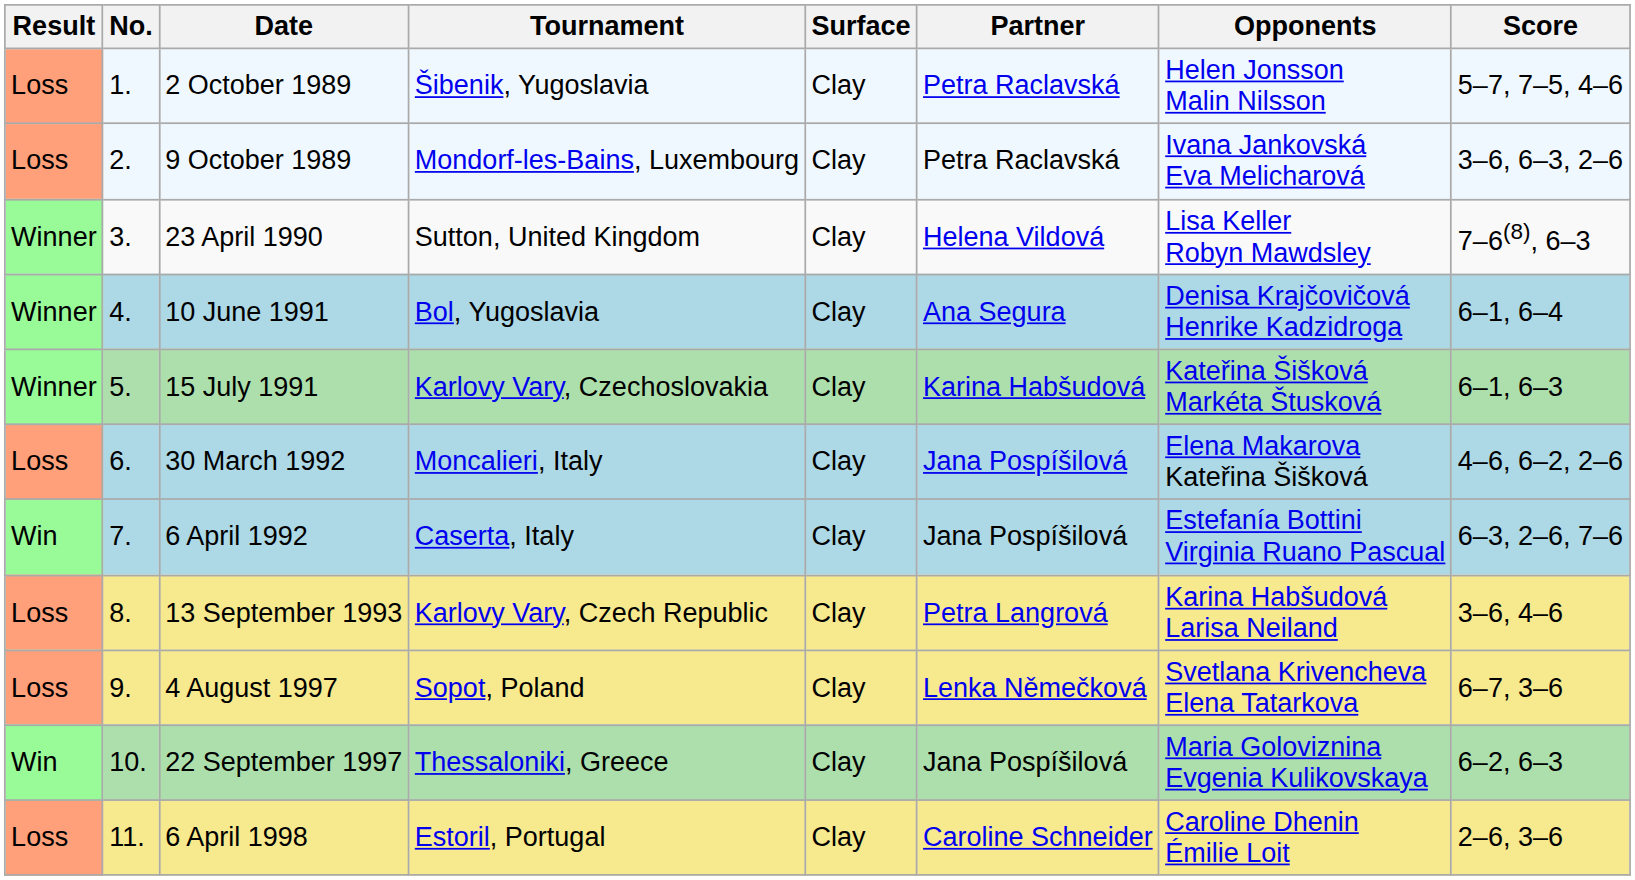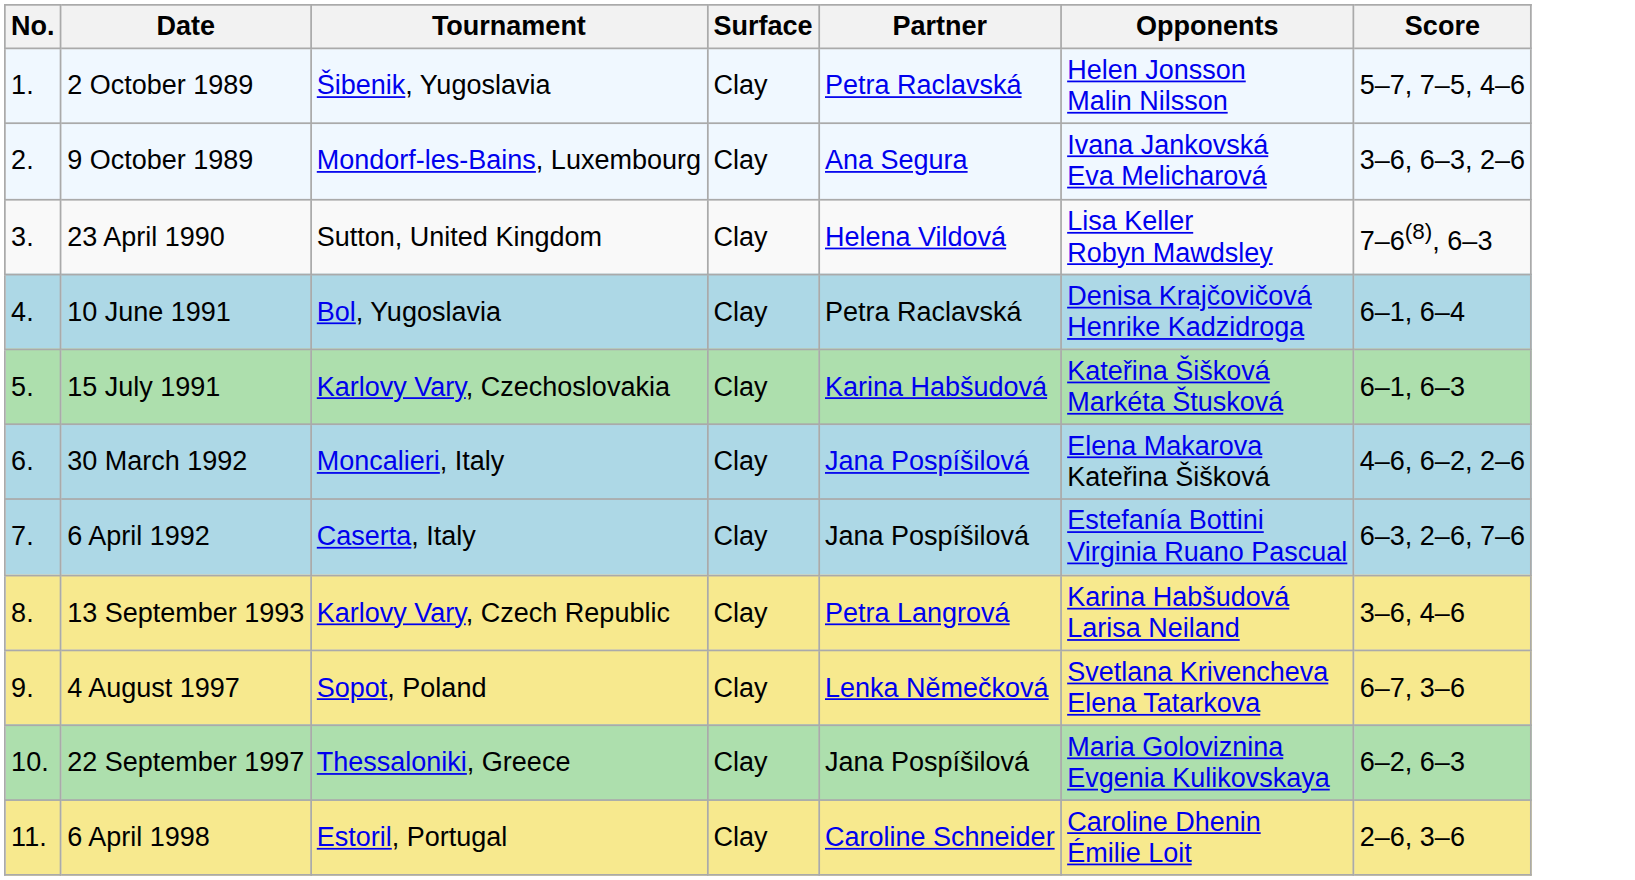- column: Result | Loss | Loss | Winner | Winner | Winner | Loss | Win | Loss | Loss | Win | Loss
9 October 1989 | Partner: Petra Raclavská -> Ana Segura
10 June 1991 | Partner: Ana Segura -> Petra Raclavská
